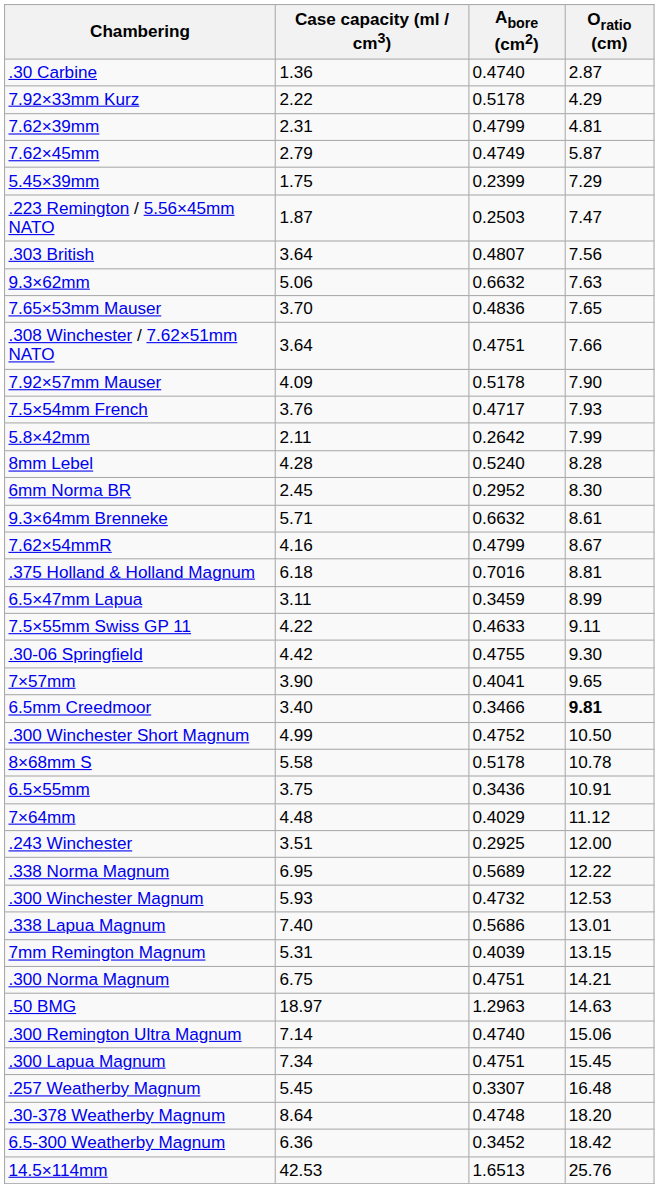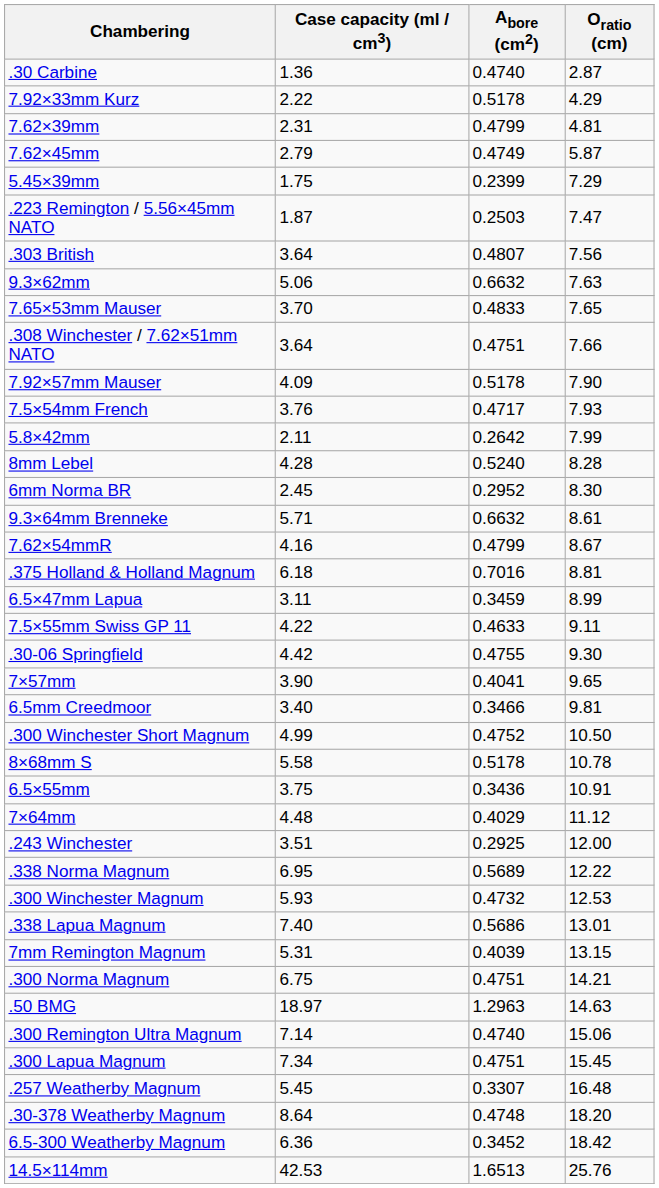7.65×53mm Mauser | Abore (cm2): 0.4836 -> 0.4833
6.5mm Creedmoor | Oratio (cm): bold -> normal
